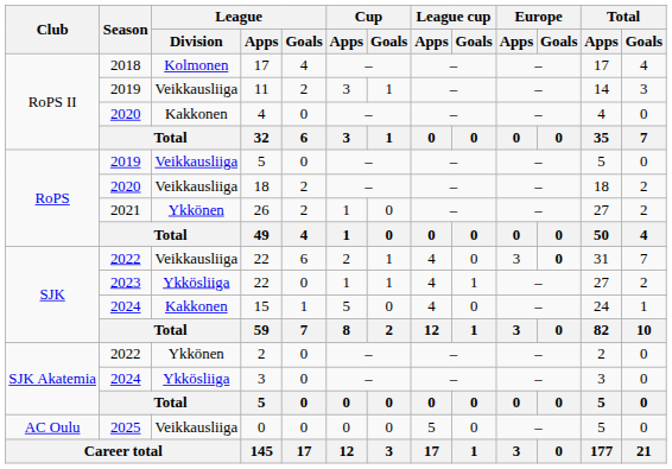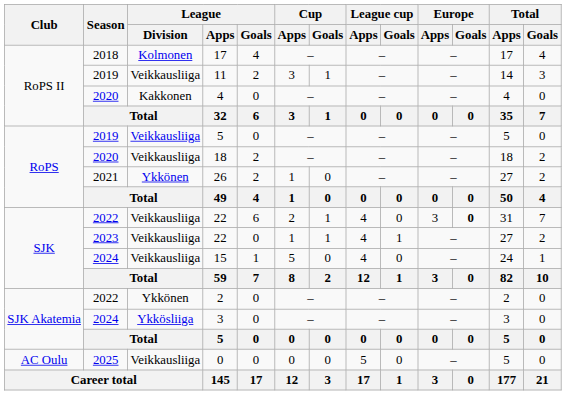2023 / 22 | League / Division: Ykkösliiga -> Veikkausliiga
15 | League / Division: Kakkonen -> Veikkausliiga
